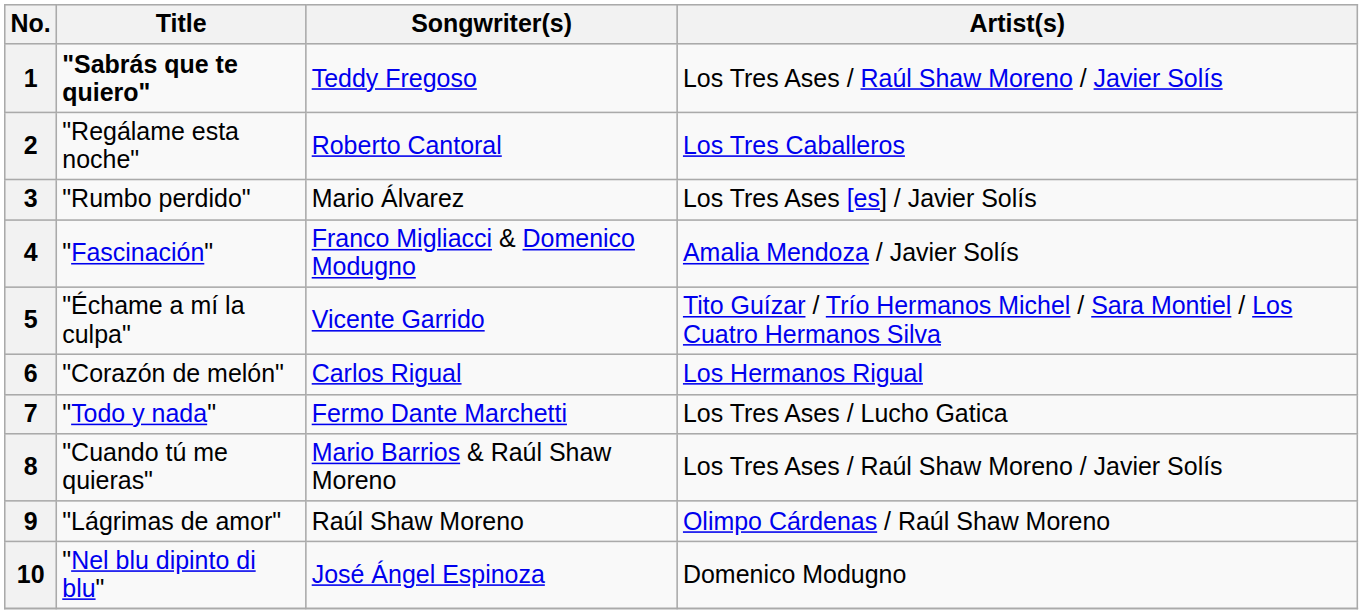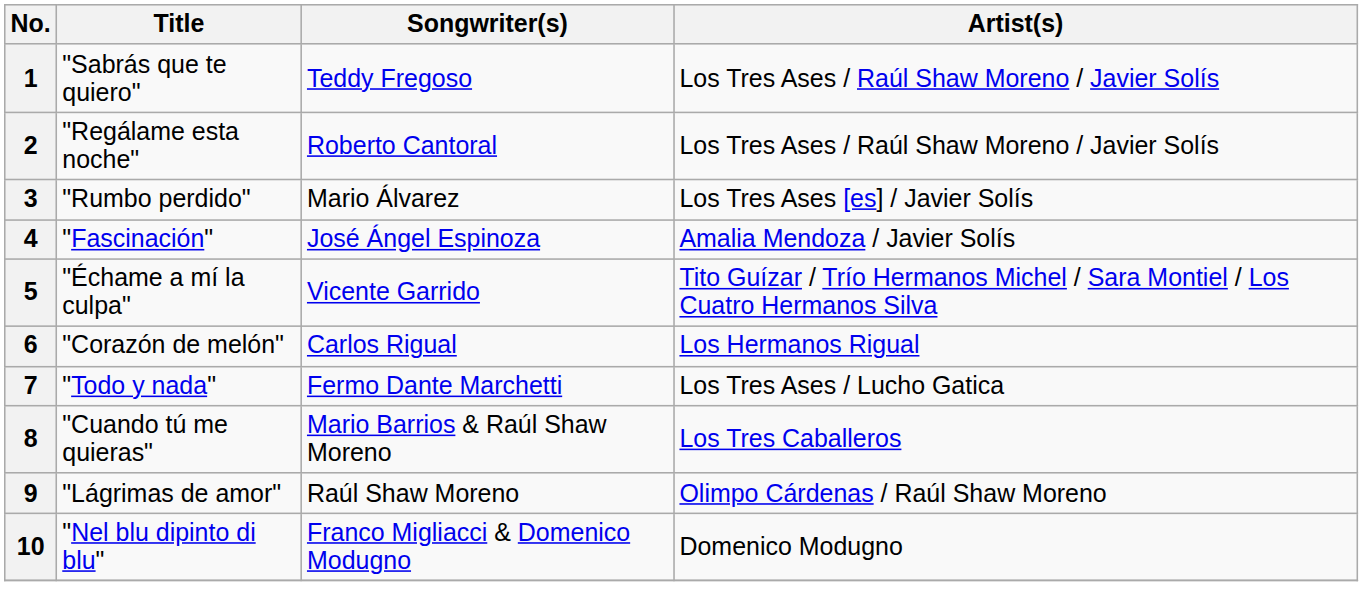1 | Title: bold -> normal
2 | Artist(s): Los Tres Caballeros -> Los Tres Ases / Raúl Shaw Moreno / Javier Solís
4 | Songwriter(s): Franco Migliacci & Domenico Modugno -> José Ángel Espinoza
8 | Artist(s): Los Tres Ases / Raúl Shaw Moreno / Javier Solís -> Los Tres Caballeros
10 | Songwriter(s): José Ángel Espinoza -> Franco Migliacci & Domenico Modugno
